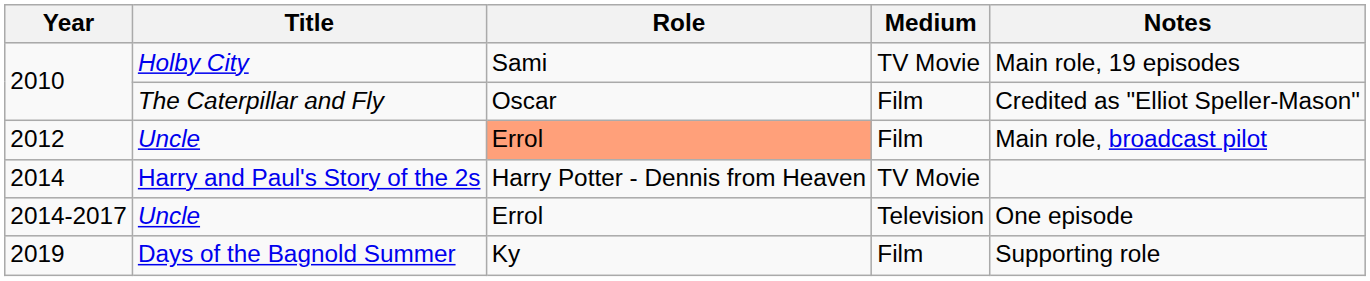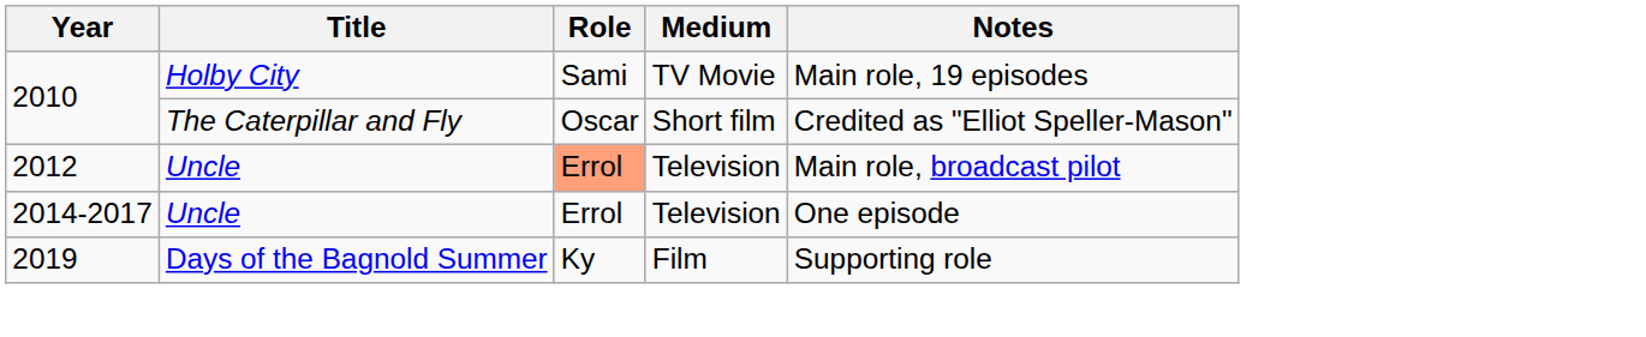2010 / The Caterpillar and Fly | Medium: Film -> Short film
2012 | Medium: Film -> Television
- row: 2014 | Harry and Paul's Story of the 2s | Harry Potter - Dennis from Heaven | TV Movie
